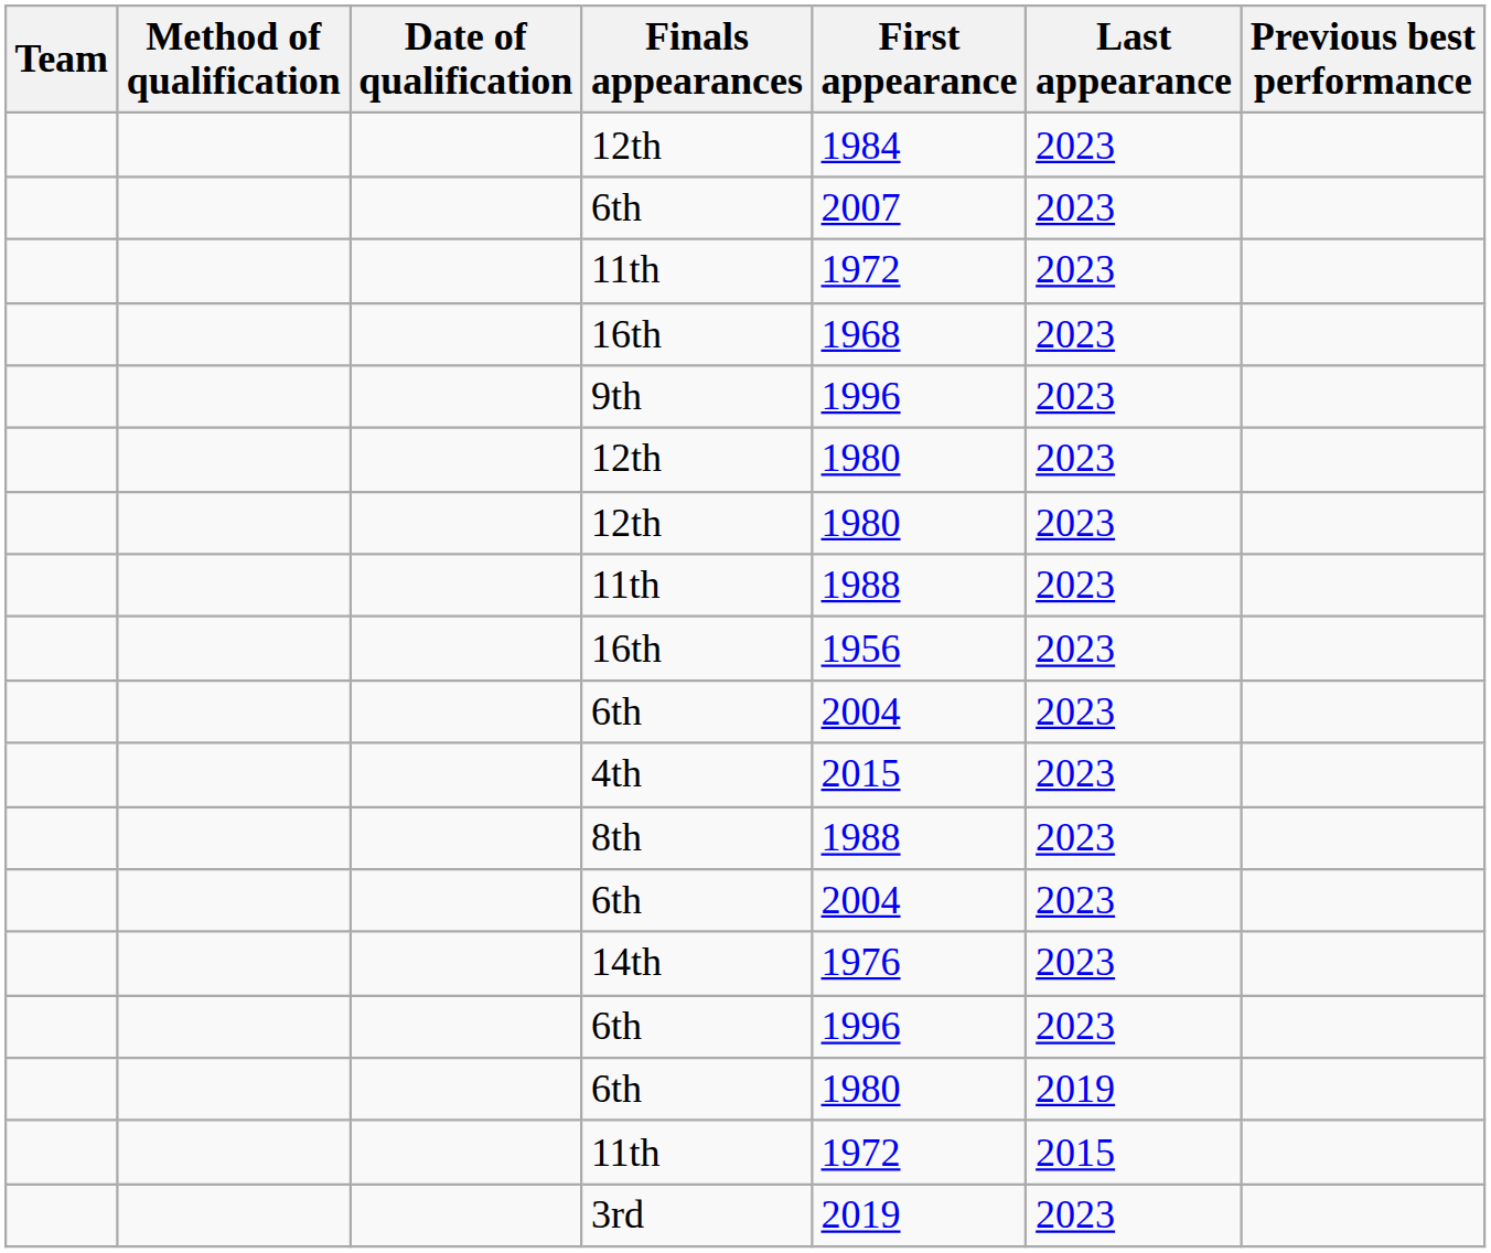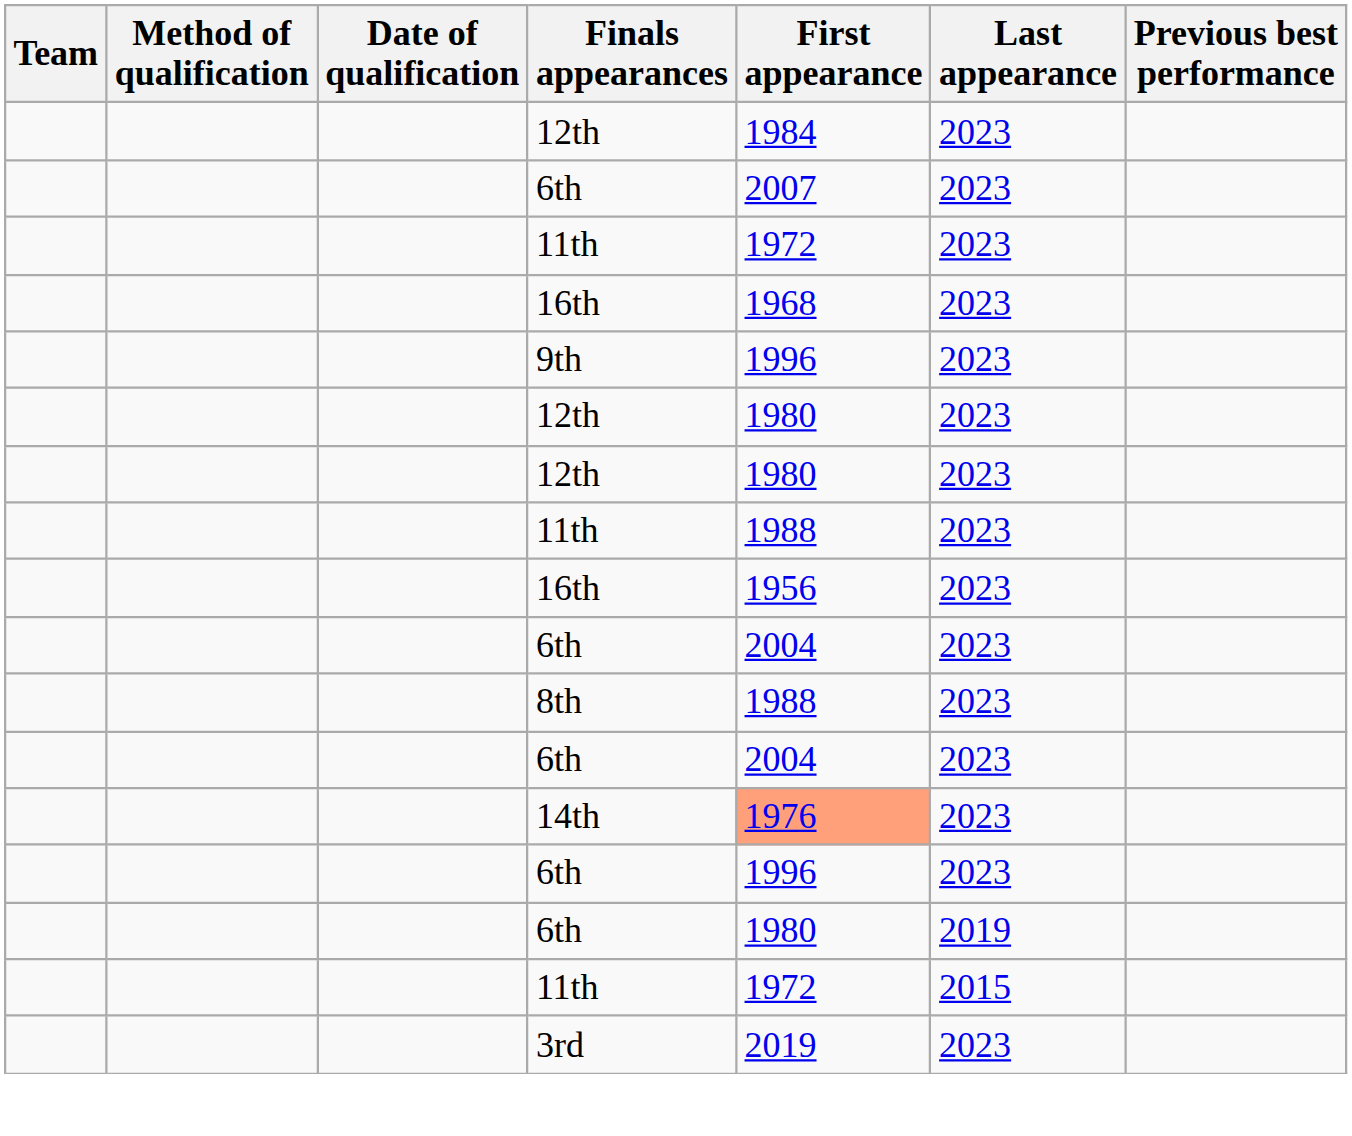- row: 4th | 2015 | 2023
14th | First appearance: no background -> lightsalmon background
